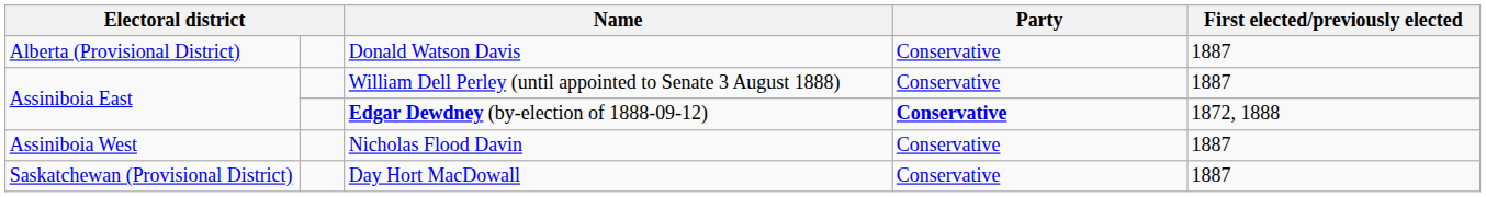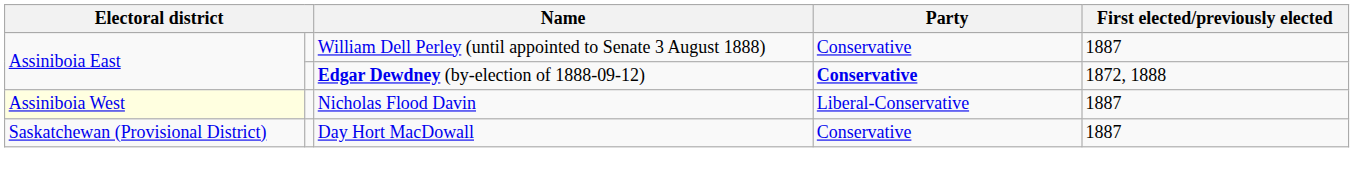- row: Alberta (Provisional District) | Donald Watson Davis | Conservative | 1887
Nicholas Flood Davin | column 1: no background -> lightyellow background
Nicholas Flood Davin | Party: Conservative -> Liberal-Conservative
